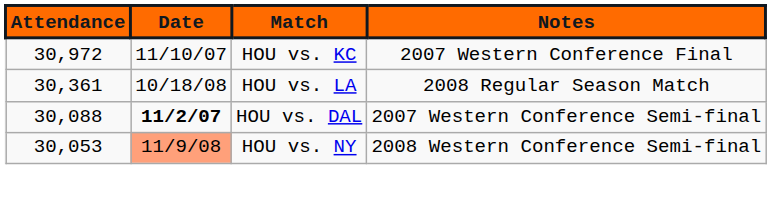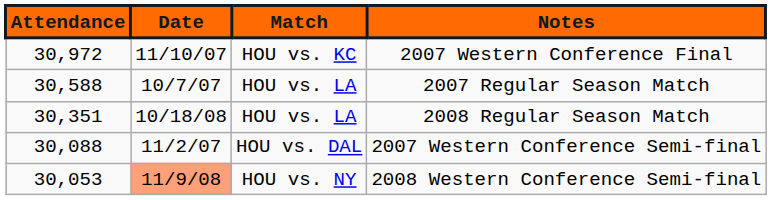+ row: 30,588 | 10/7/07 | HOU vs. LA | 2007 Regular Season Match
2008 Regular Season Match | Attendance: 30,361 -> 30,351
2007 Western Conference Semi-final | Date: bold -> normal
